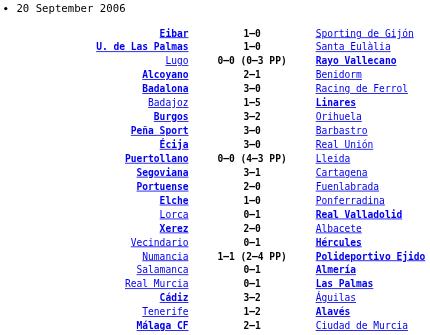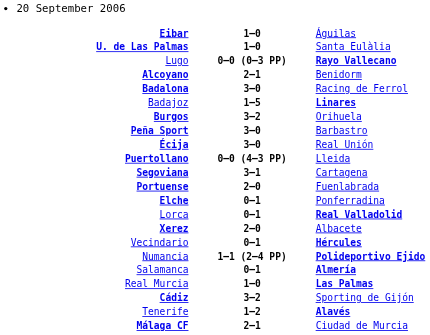Eibar | column 3: Sporting de Gijón -> Águilas
Elche | column 2: 1–0 -> 0–1
Real Murcia | column 2: 0–1 -> 1–0
Cádiz | column 3: Águilas -> Sporting de Gijón
